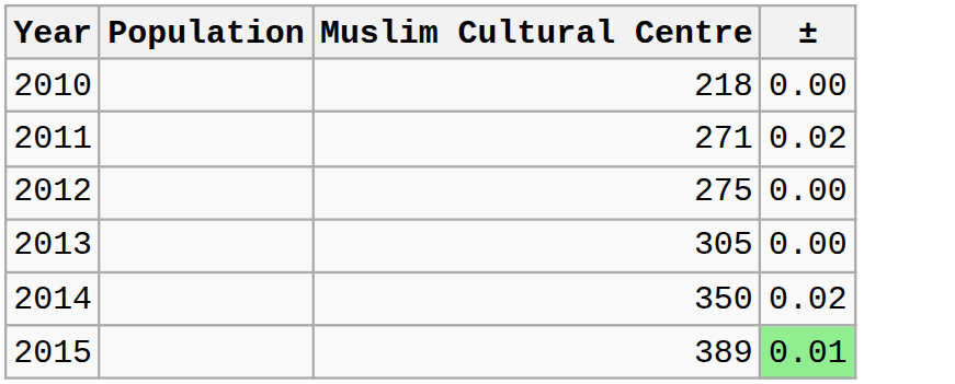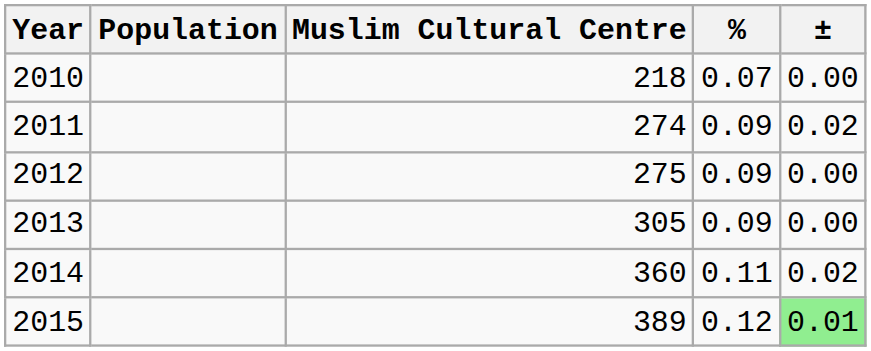+ column: % | 0.07 | 0.09 | 0.09 | 0.09 | 0.11 | 0.12
2011 | Muslim Cultural Centre: 271 -> 274
2014 | Muslim Cultural Centre: 350 -> 360
